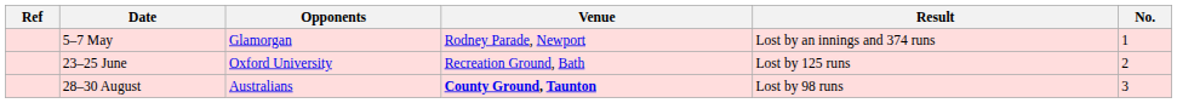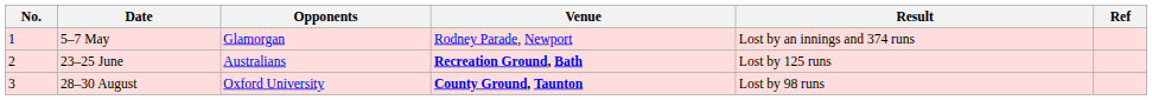columns swapped: No. <-> Ref
23–25 June | Opponents: Oxford University -> Australians
23–25 June | Venue: normal -> bold
28–30 August | Opponents: Australians -> Oxford University
